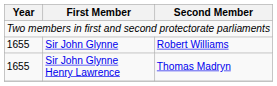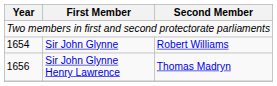Sir John Glynne | Year: 1655 -> 1654
Sir John Glynne Henry Lawrence | Year: 1655 -> 1656
